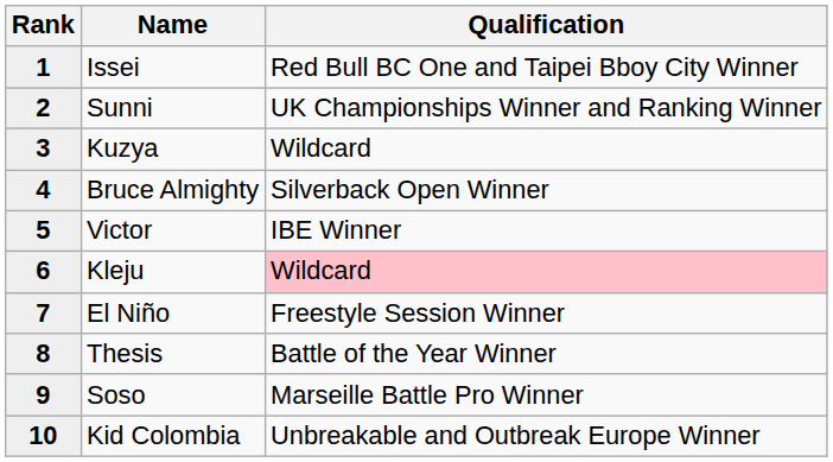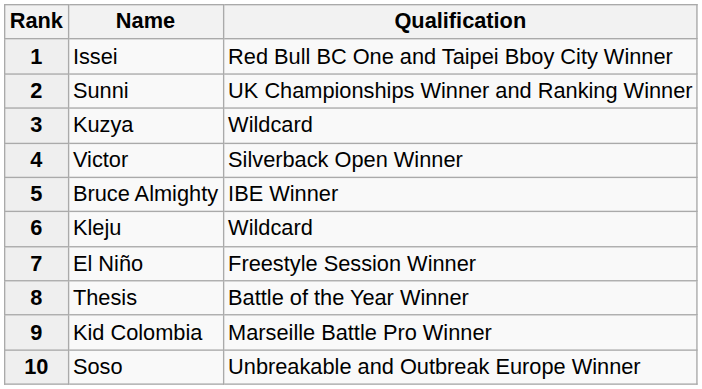4 | Name: Bruce Almighty -> Victor
5 | Name: Victor -> Bruce Almighty
6 | Qualification: pink background -> no background
9 | Name: Soso -> Kid Colombia
10 | Name: Kid Colombia -> Soso
